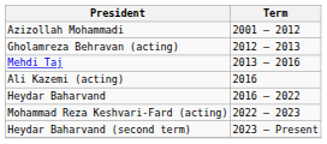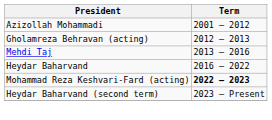- row: Ali Kazemi (acting) | 2016
Mohammad Reza Keshvari-Fard (acting) | Term: normal -> bold
